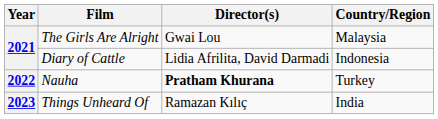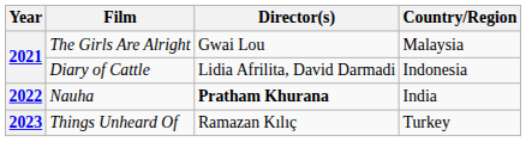Nauha | Country/Region: Turkey -> India
Things Unheard Of | Country/Region: India -> Turkey
